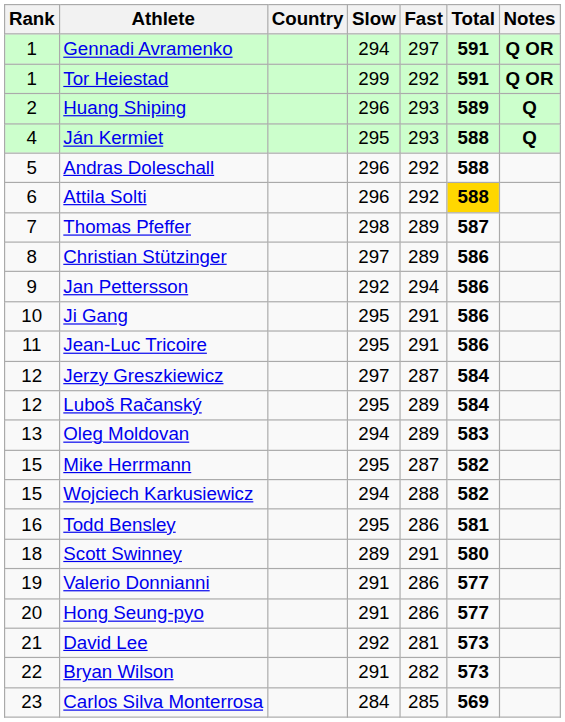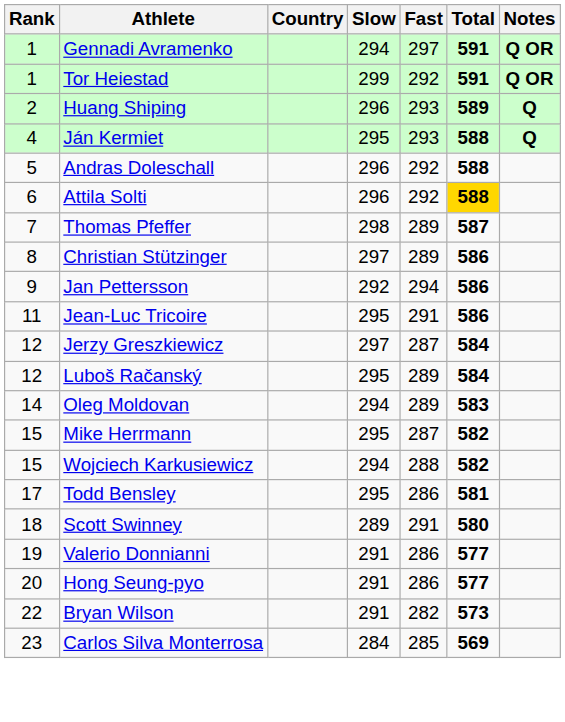- row: 10 | Ji Gang | 295 | 291 | 586
Oleg Moldovan | Rank: 13 -> 14
Todd Bensley | Rank: 16 -> 17
- row: 21 | David Lee | 292 | 281 | 573
